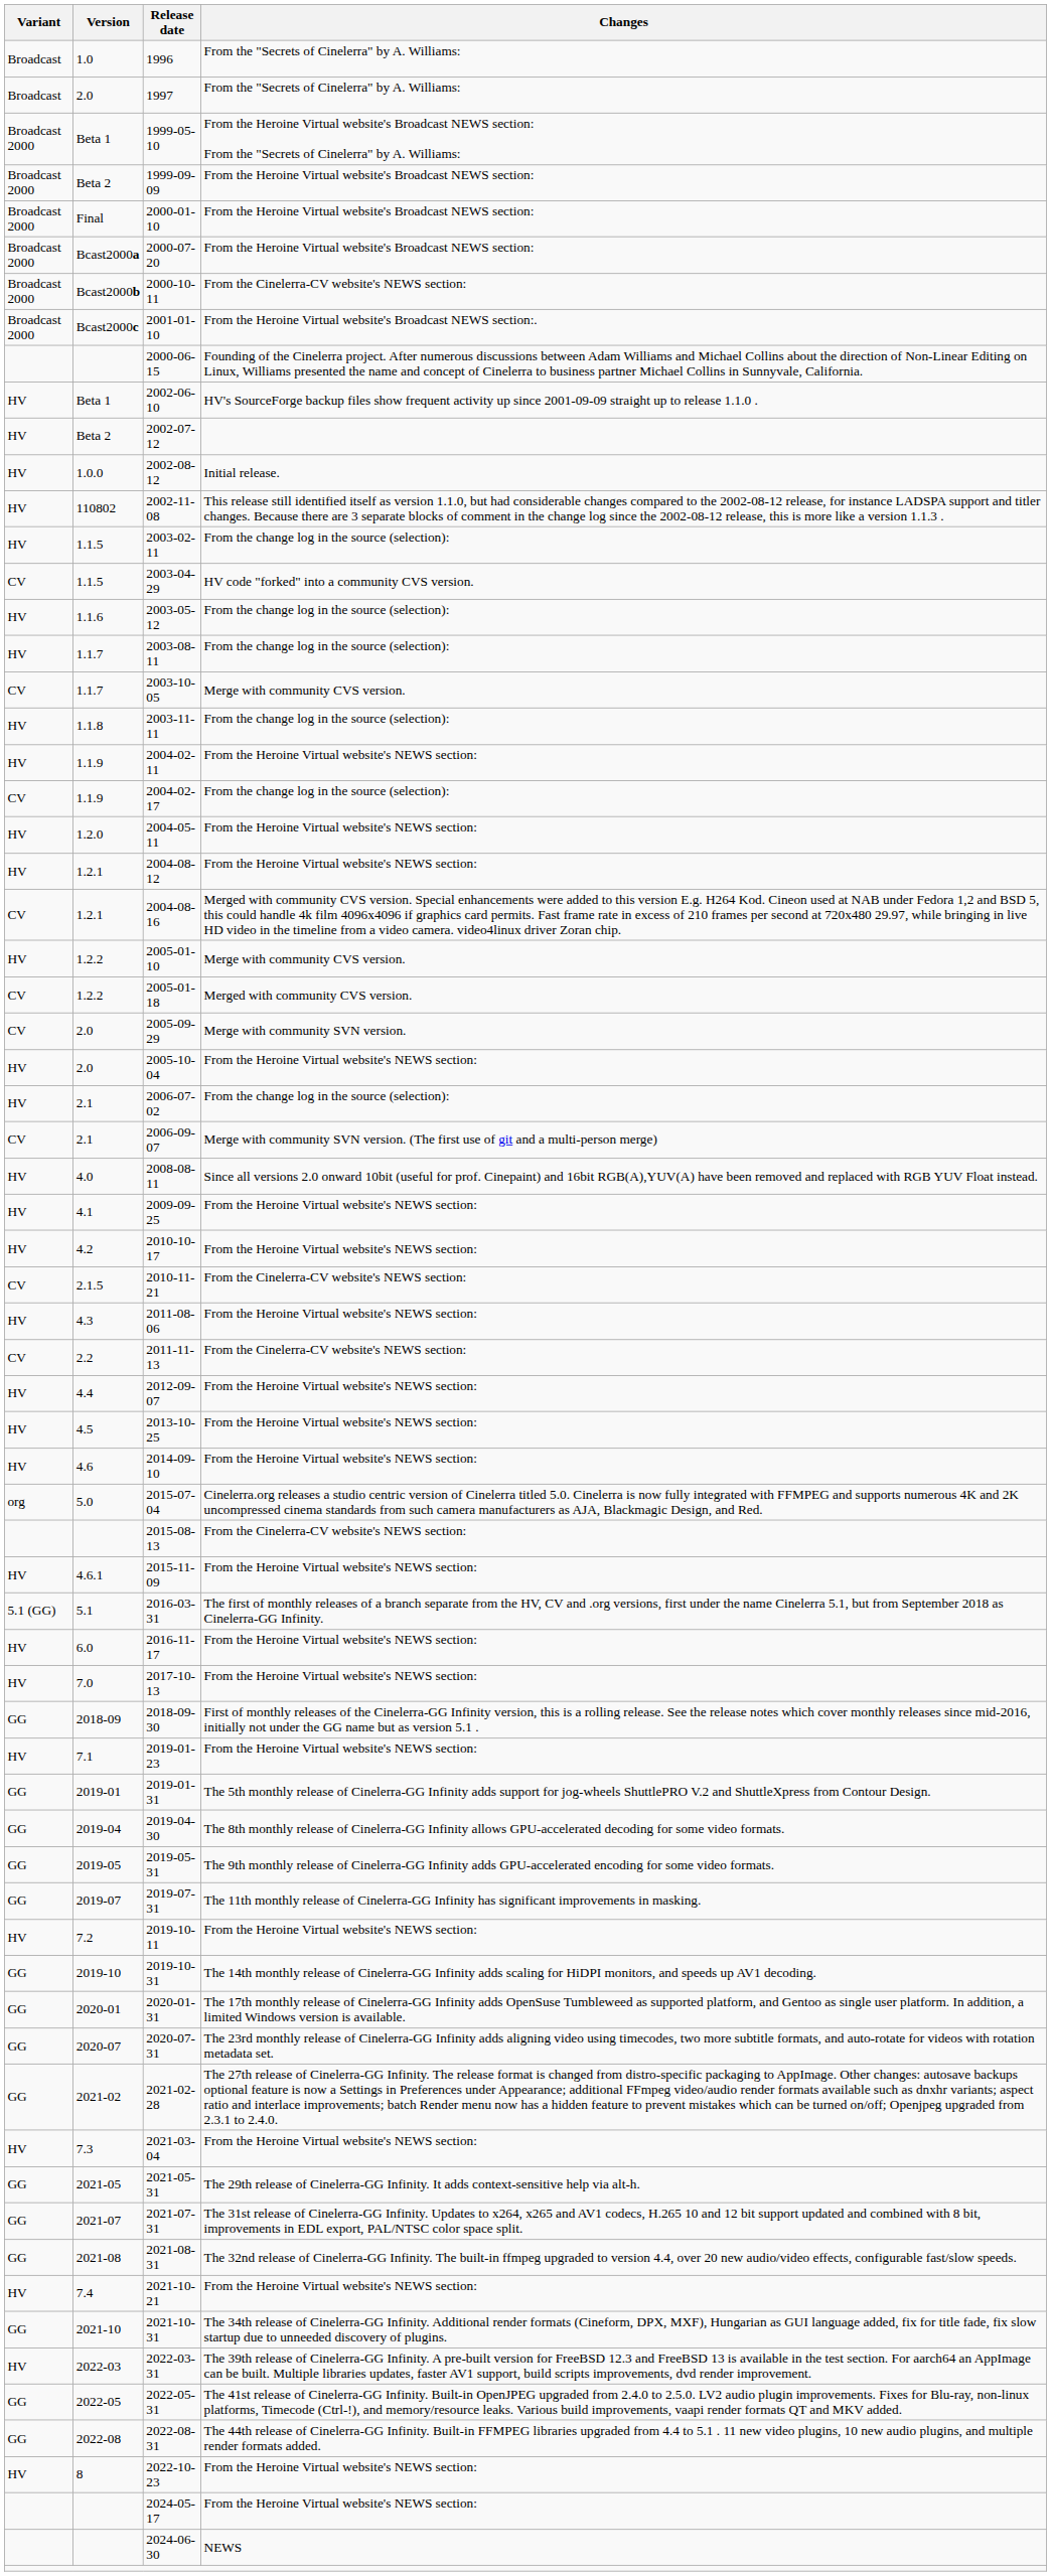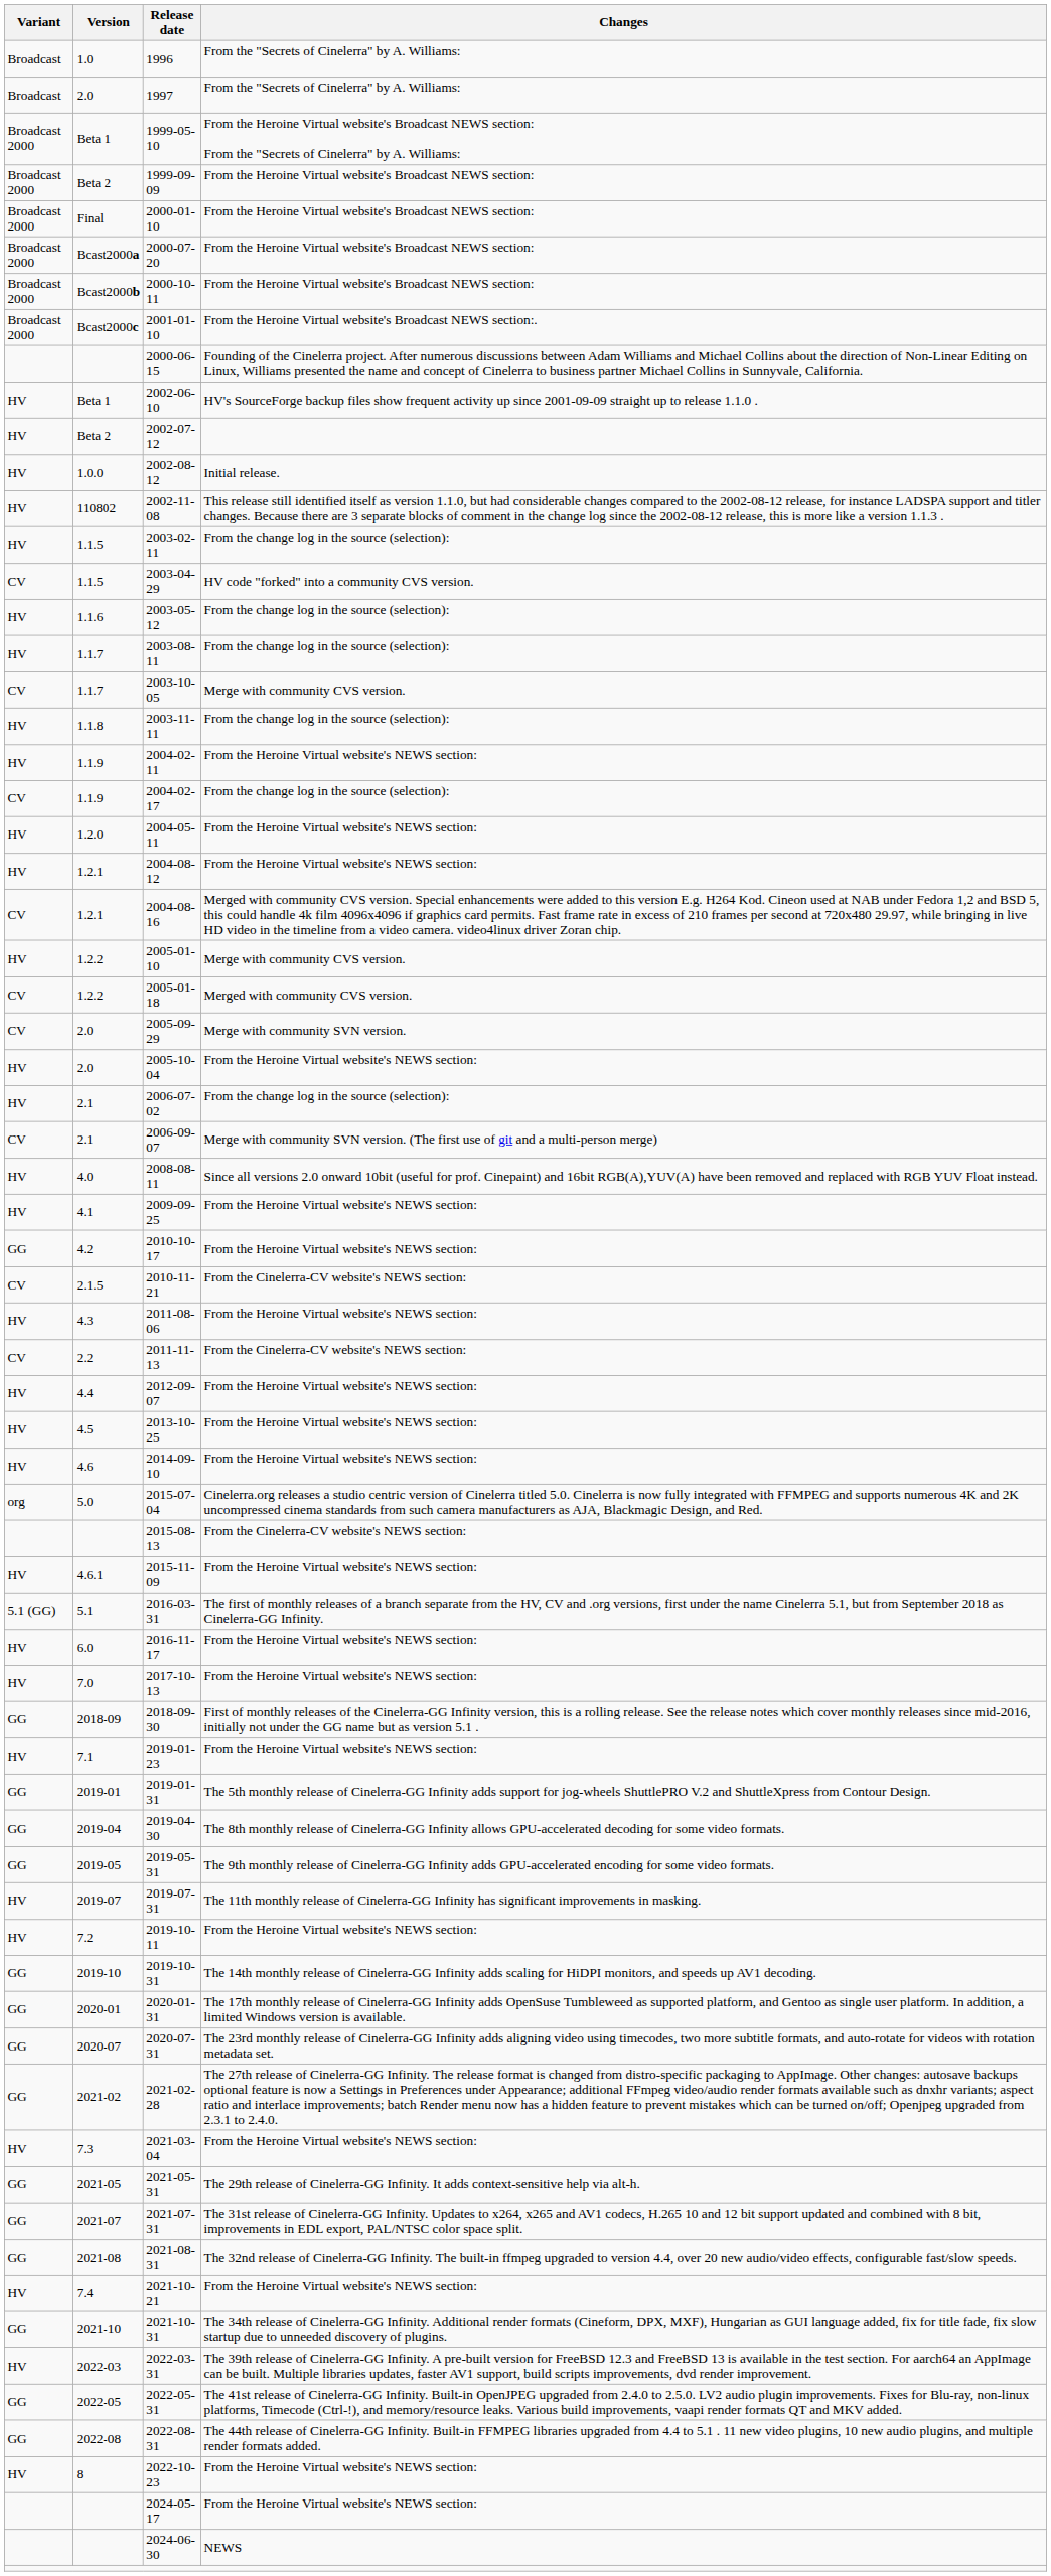2000-10-11 | Changes: From the Cinelerra-CV website's NEWS section: -> From the Heroine Virtual website's Broadcast NEWS section:
2010-10-17 | Variant: HV -> GG
2019-07-31 | Variant: GG -> HV
